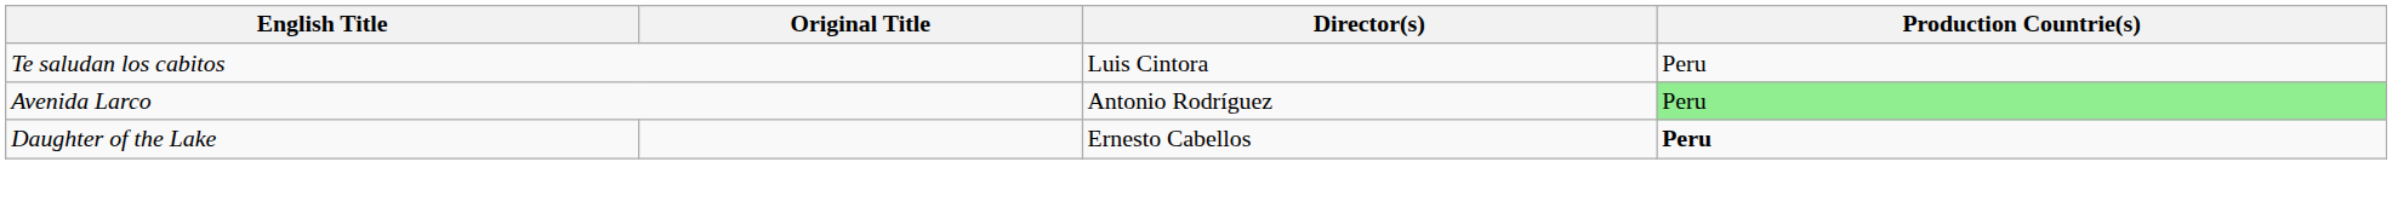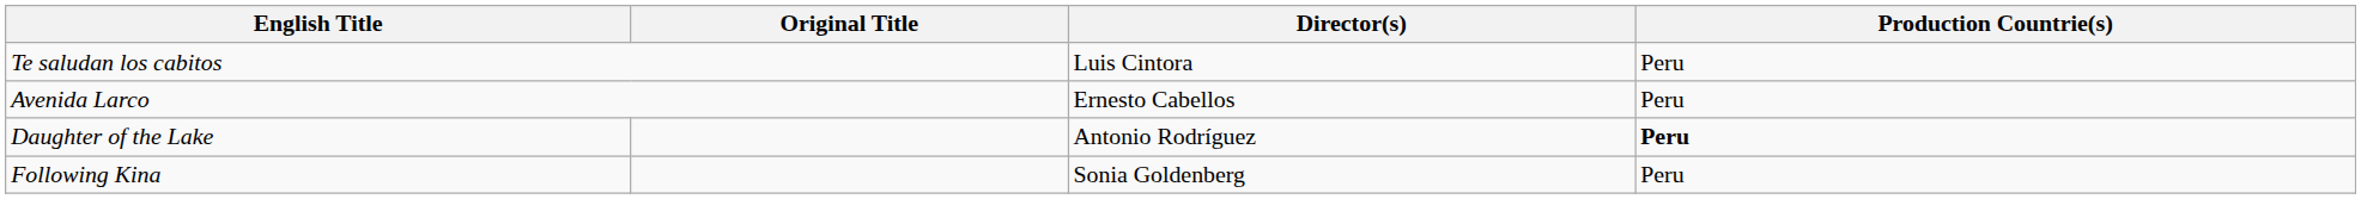Avenida Larco | Director(s): Antonio Rodríguez -> Ernesto Cabellos
Avenida Larco | Production Countrie(s): lightgreen background -> no background
Daughter of the Lake | Director(s): Ernesto Cabellos -> Antonio Rodríguez
+ row: Following Kina | Sonia Goldenberg | Peru
